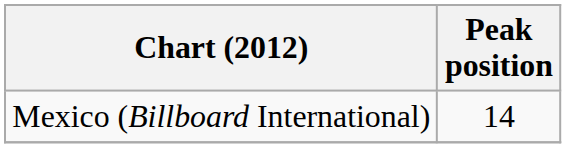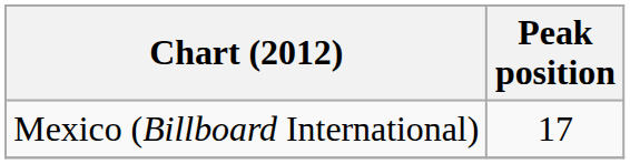Mexico (Billboard International) | Peak position: 14 -> 17
